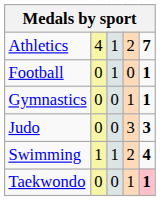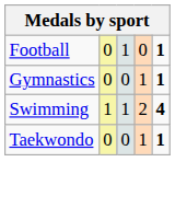- row: Athletics | 4 | 1 | 2 | 7
- row: Judo | 0 | 0 | 3 | 3
Taekwondo | column 5: pink background -> no background
